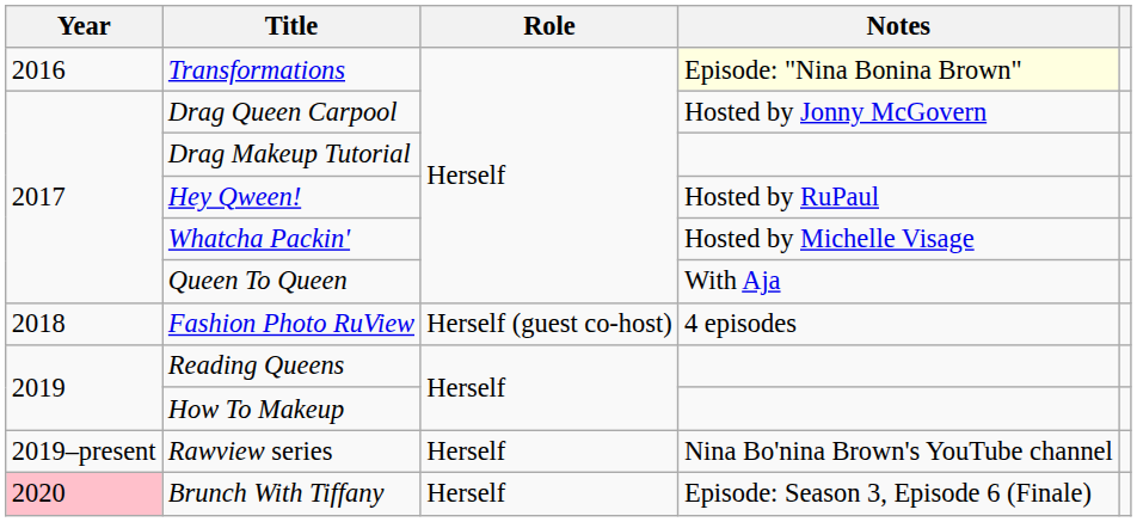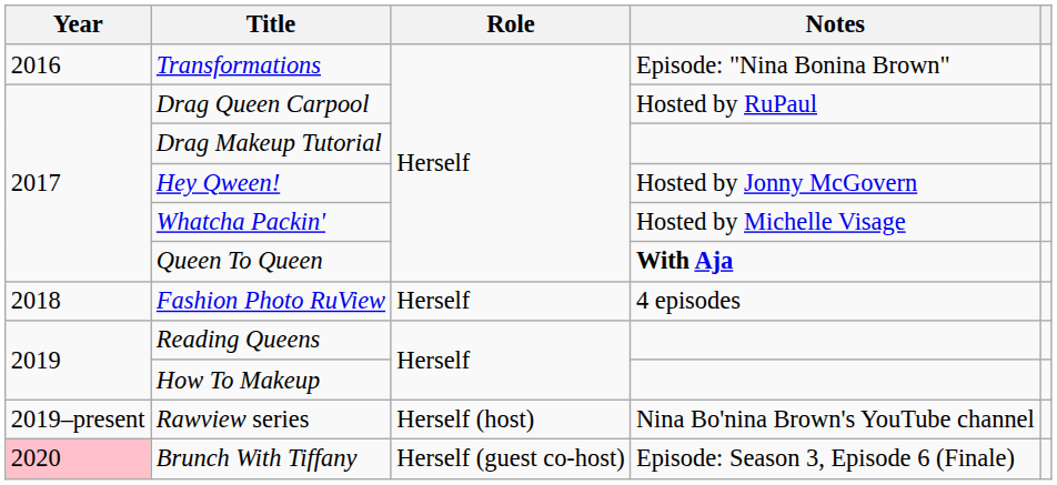Transformations | Notes: lightyellow background -> no background
Drag Queen Carpool | Notes: Hosted by Jonny McGovern -> Hosted by RuPaul
Hey Qween! | Notes: Hosted by RuPaul -> Hosted by Jonny McGovern
Queen To Queen | Notes: normal -> bold
Fashion Photo RuView | Role: Herself (guest co-host) -> Herself
Rawview series | Role: Herself -> Herself (host)
Brunch With Tiffany | Role: Herself -> Herself (guest co-host)
